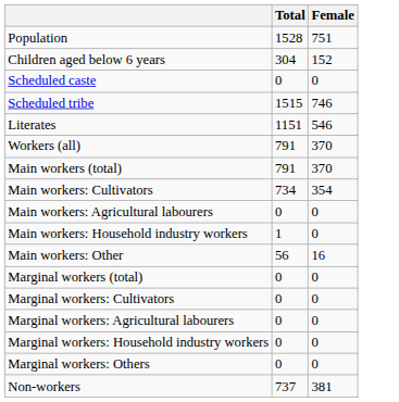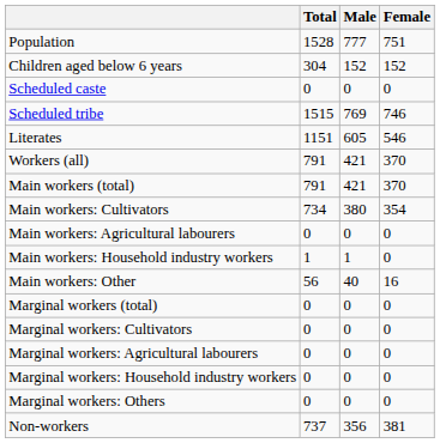+ column: Male | 777 | 152 | 0 | 769 | 605 | 421 | 421 | 380 | 0 | 1 | 40 | 0 | 0 | 0 | 0 | 0 | 356
